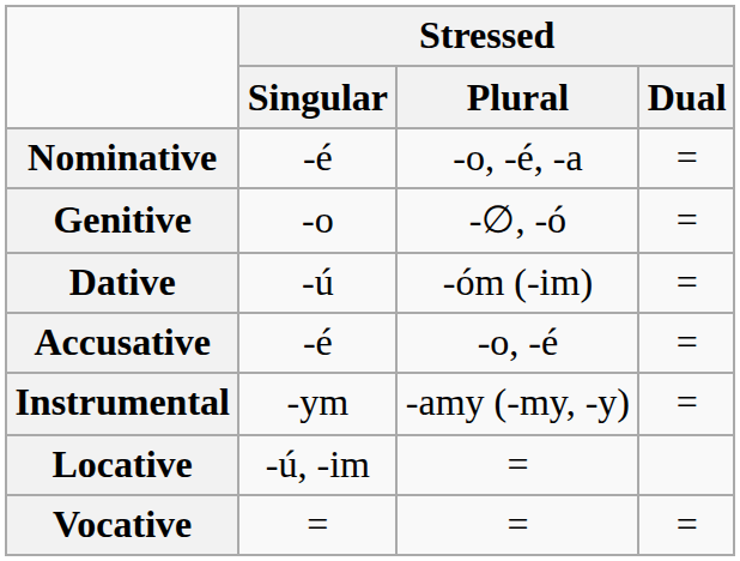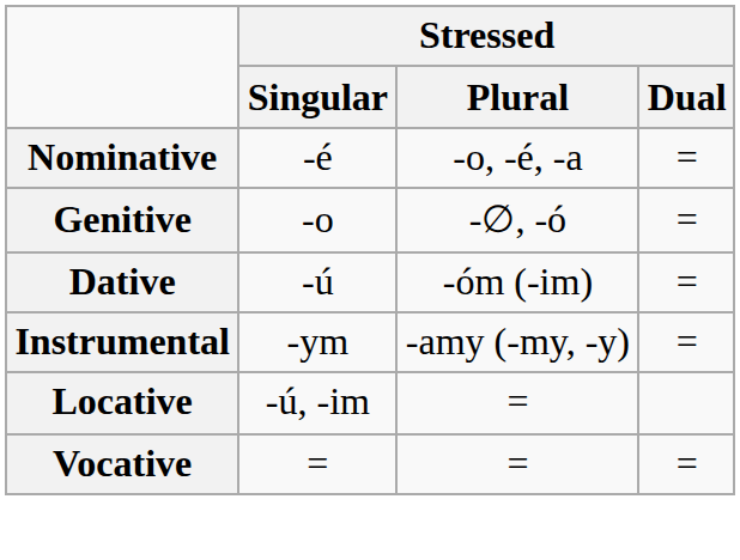- row: Accusative | -é | -o, -é | =
